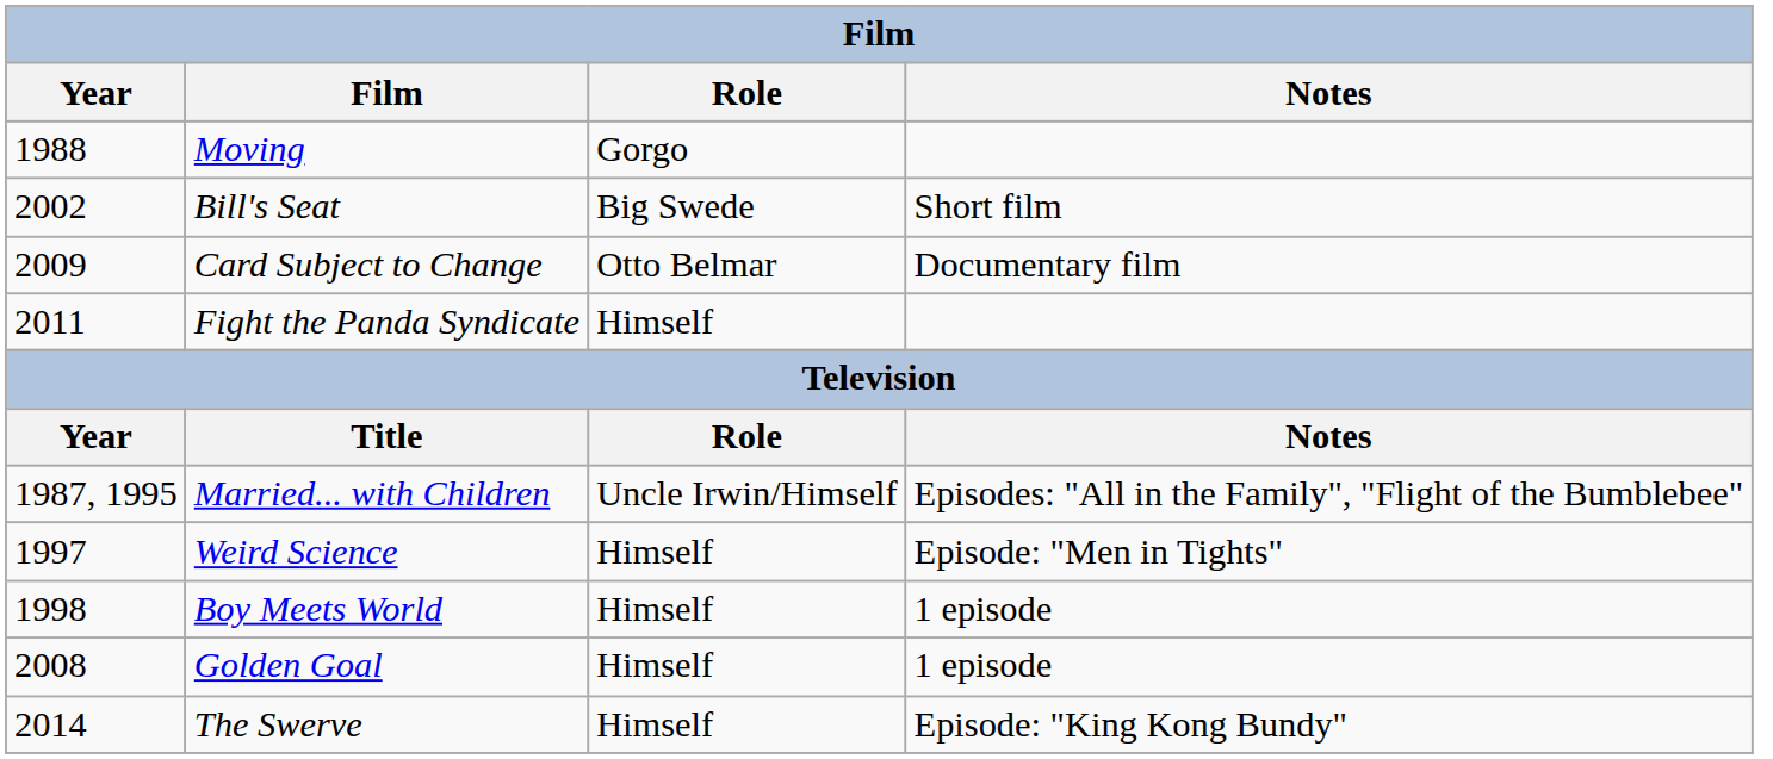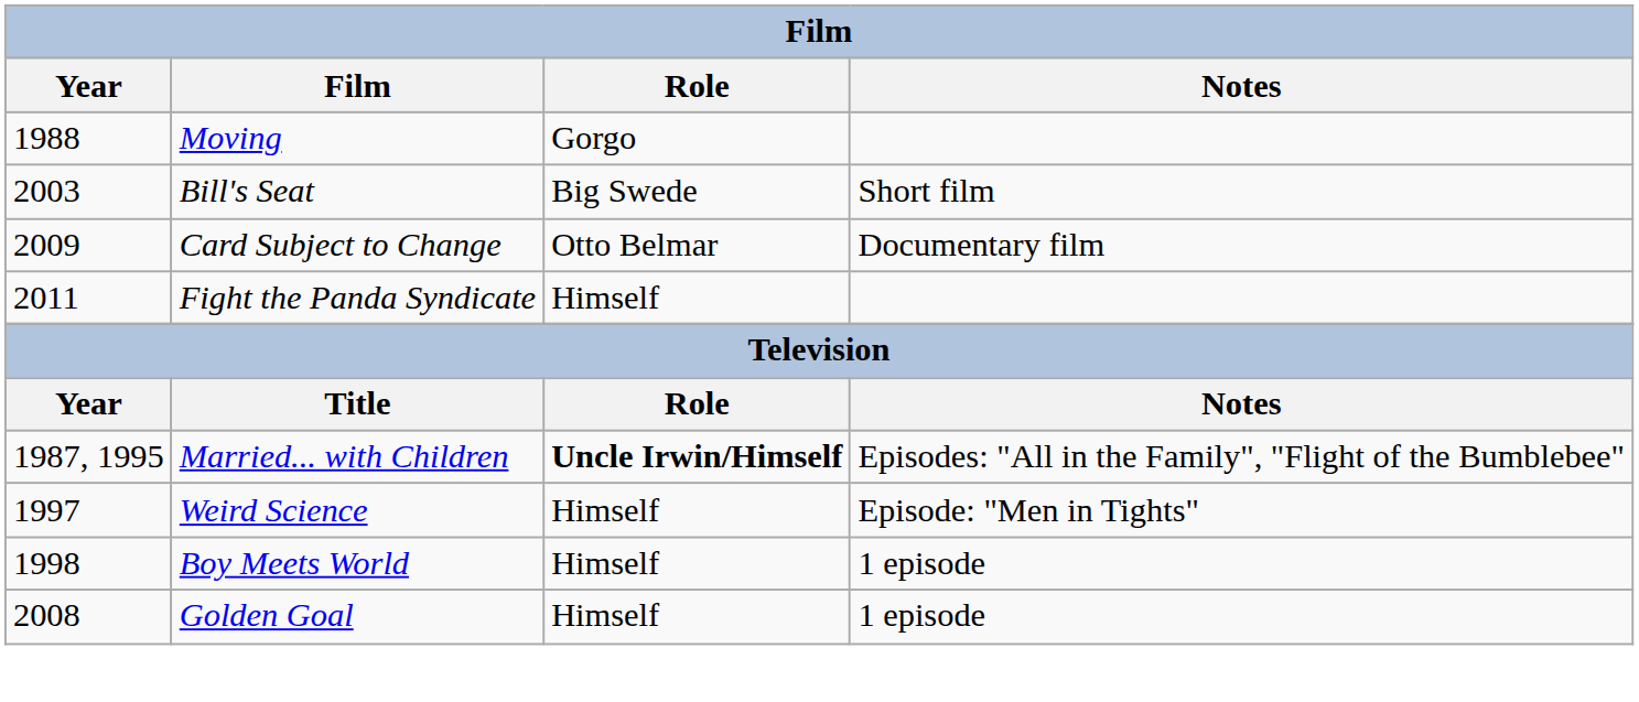Bill's Seat | Year: 2002 -> 2003
Married... with Children | Role: normal -> bold
- row: 2014 | The Swerve | Himself | Episode: "King Kong Bundy"
